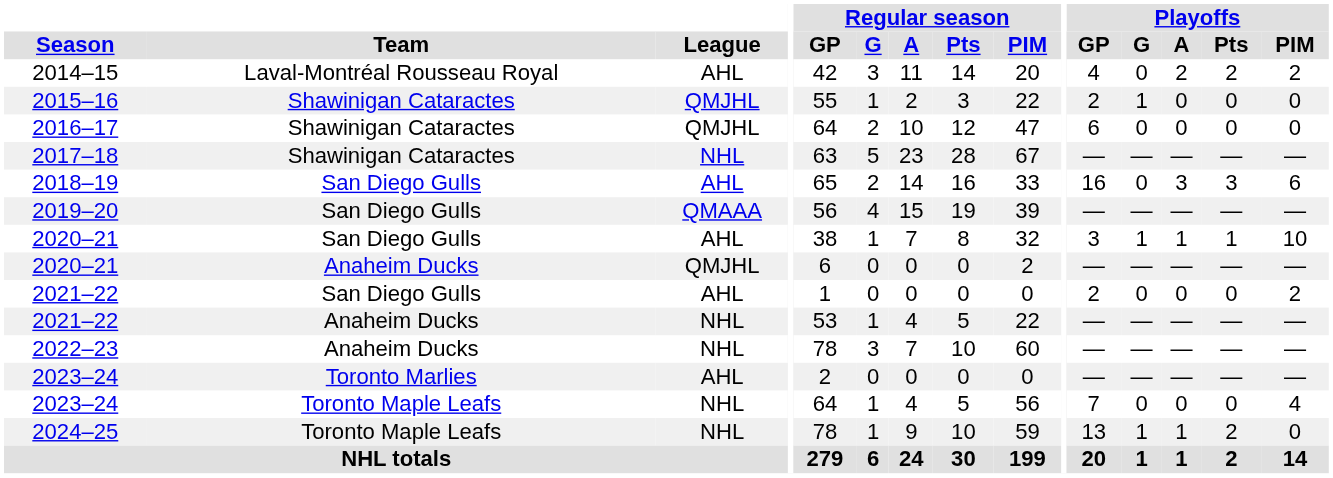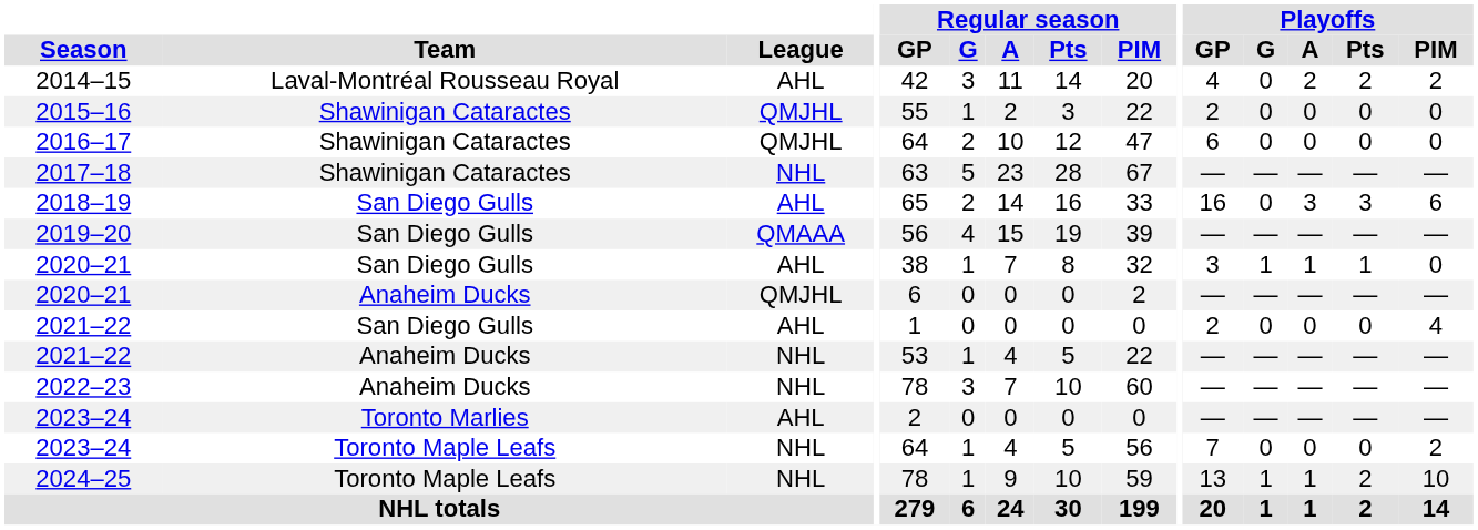2015–16 | Playoffs / G: 1 -> 0
2020–21 / San Diego Gulls | Playoffs / PIM: 10 -> 0
2021–22 / San Diego Gulls | Playoffs / PIM: 2 -> 4
2023–24 / Toronto Maple Leafs | Playoffs / PIM: 4 -> 2
2024–25 | Playoffs / PIM: 0 -> 10
